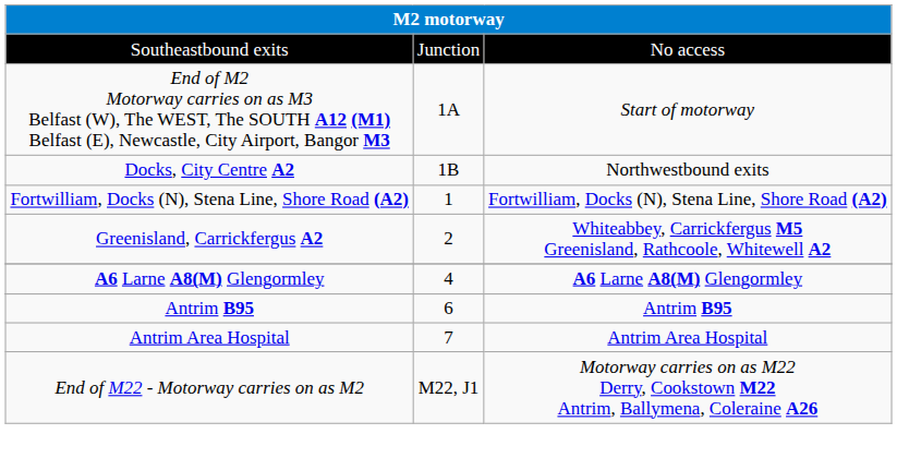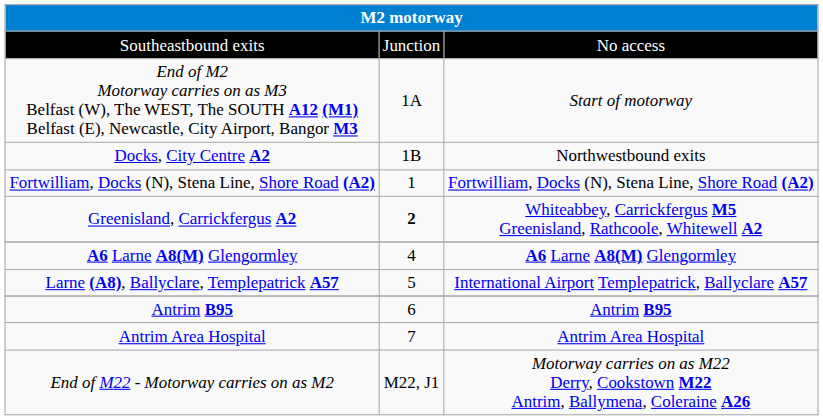Greenisland, Carrickfergus A2 | column 2: normal -> bold
+ row: Larne (A8), Ballyclare, Templepatrick A57 | 5 | International Airport Templepatrick, Ballyclare A57
